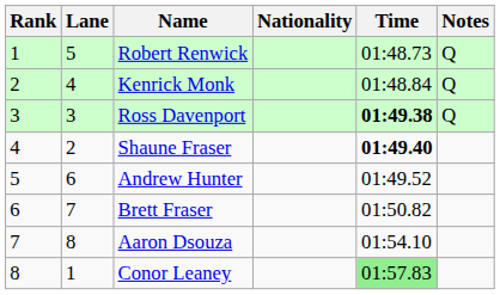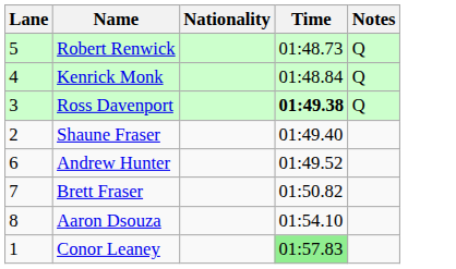- column: Rank | 1 | 2 | 3 | 4 | 5 | 6 | 7 | 8
Shaune Fraser | Time: bold -> normal
